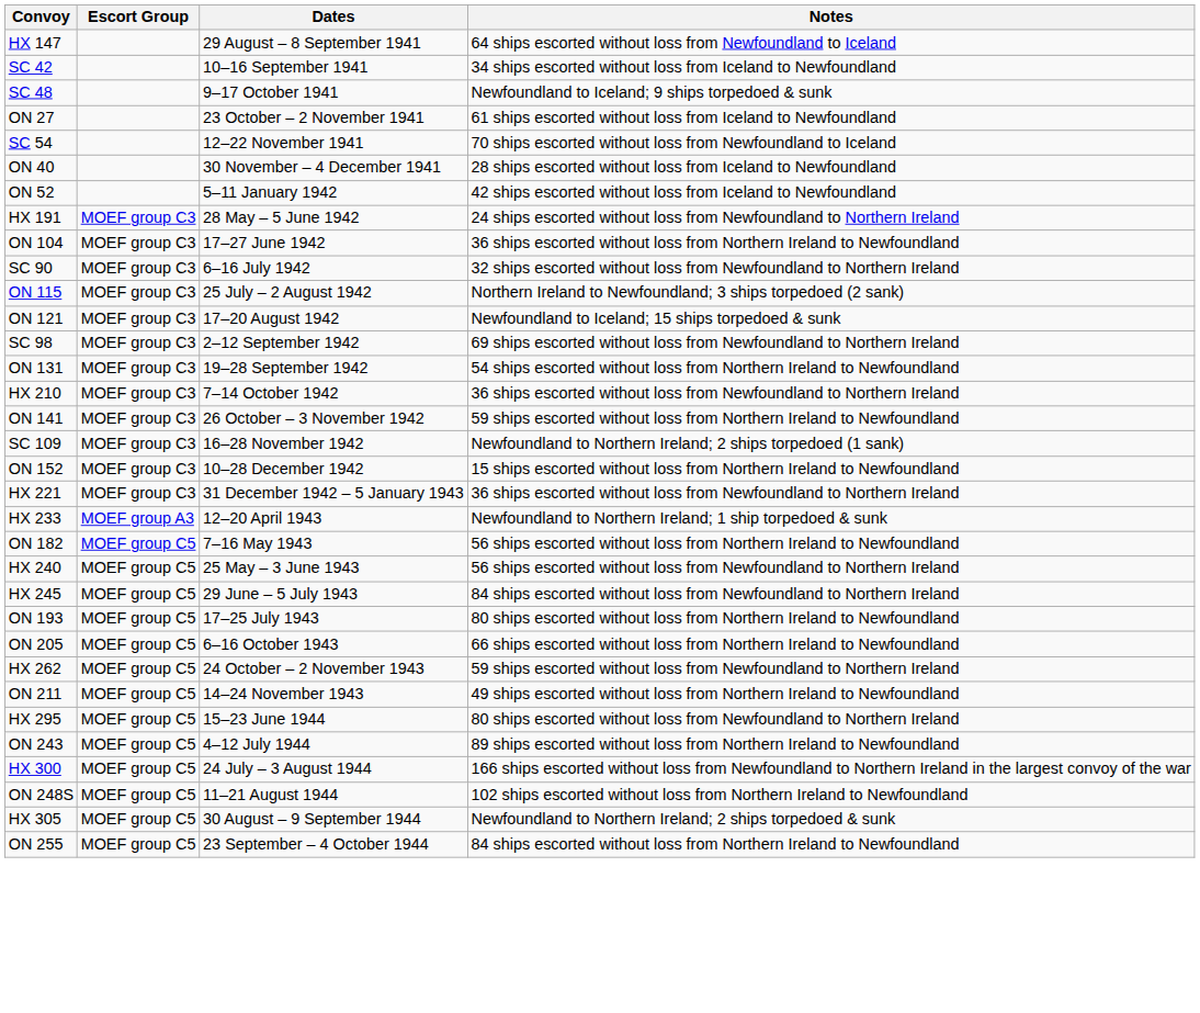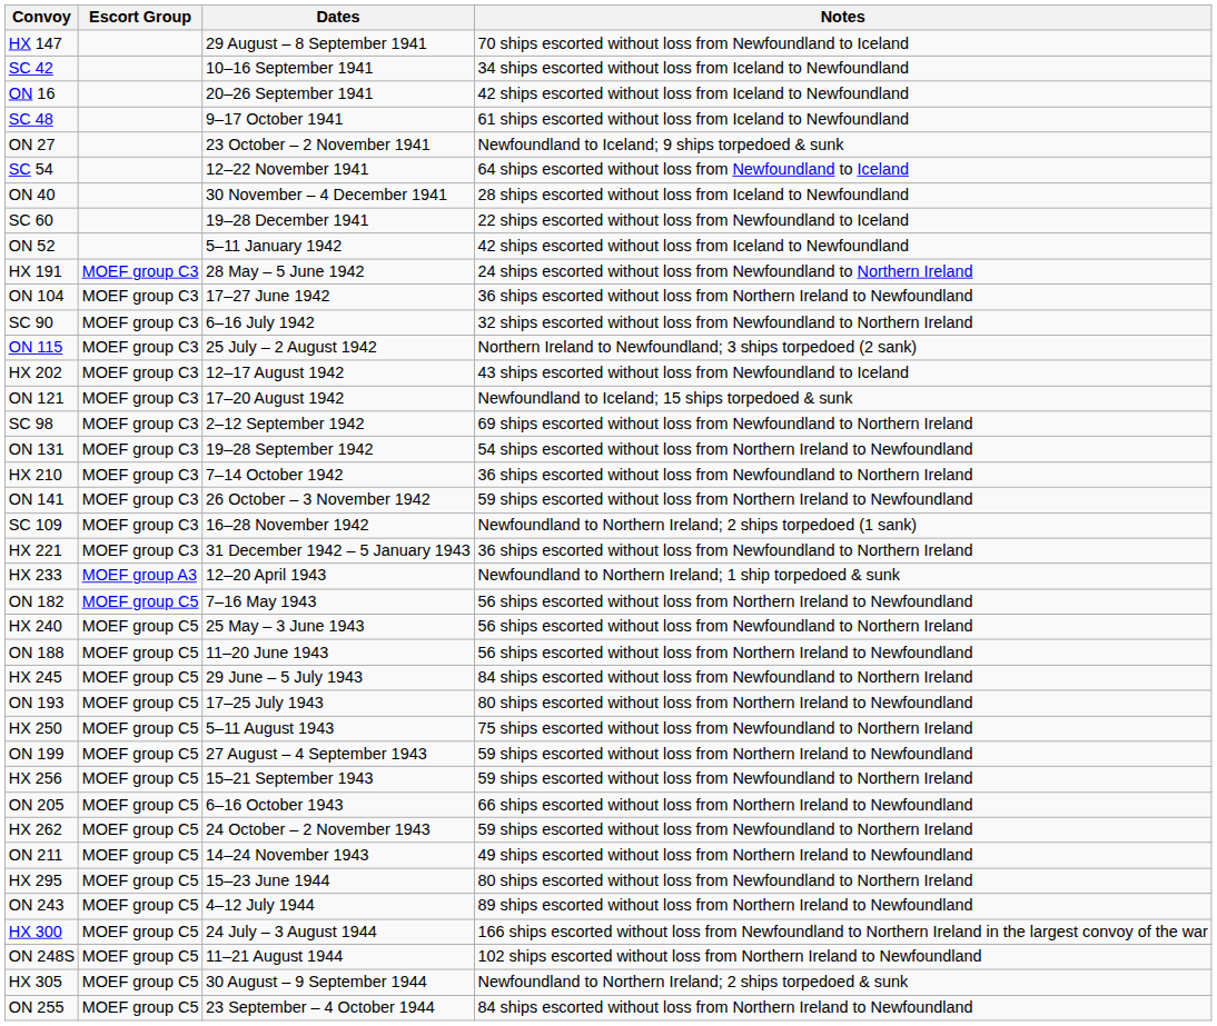HX 147 | Notes: 64 ships escorted without loss from Newfoundland to Iceland -> 70 ships escorted without loss from Newfoundland to Iceland
+ row: ON 16 | 20–26 September 1941 | 42 ships escorted without loss from Iceland to Newfoundland
SC 48 | Notes: Newfoundland to Iceland; 9 ships torpedoed & sunk -> 61 ships escorted without loss from Iceland to Newfoundland
ON 27 | Notes: 61 ships escorted without loss from Iceland to Newfoundland -> Newfoundland to Iceland; 9 ships torpedoed & sunk
SC 54 | Notes: 70 ships escorted without loss from Newfoundland to Iceland -> 64 ships escorted without loss from Newfoundland to Iceland
+ row: SC 60 | 19–28 December 1941 | 22 ships escorted without loss from Newfoundland to Iceland
+ row: HX 202 | MOEF group C3 | 12–17 August 1942 | 43 ships escorted without loss from Newfoundland to Iceland
- row: ON 152 | MOEF group C3 | 10–28 December 1942 | 15 ships escorted without loss from Northern Ireland to Newfoundland
+ row: ON 188 | MOEF group C5 | 11–20 June 1943 | 56 ships escorted without loss from Northern Ireland to Newfoundland
+ row: HX 250 | MOEF group C5 | 5–11 August 1943 | 75 ships escorted without loss from Newfoundland to Northern Ireland
+ row: ON 199 | MOEF group C5 | 27 August – 4 September 1943 | 59 ships escorted without loss from Northern Ireland to Newfoundland
+ row: HX 256 | MOEF group C5 | 15–21 September 1943 | 59 ships escorted without loss from Newfoundland to Northern Ireland
